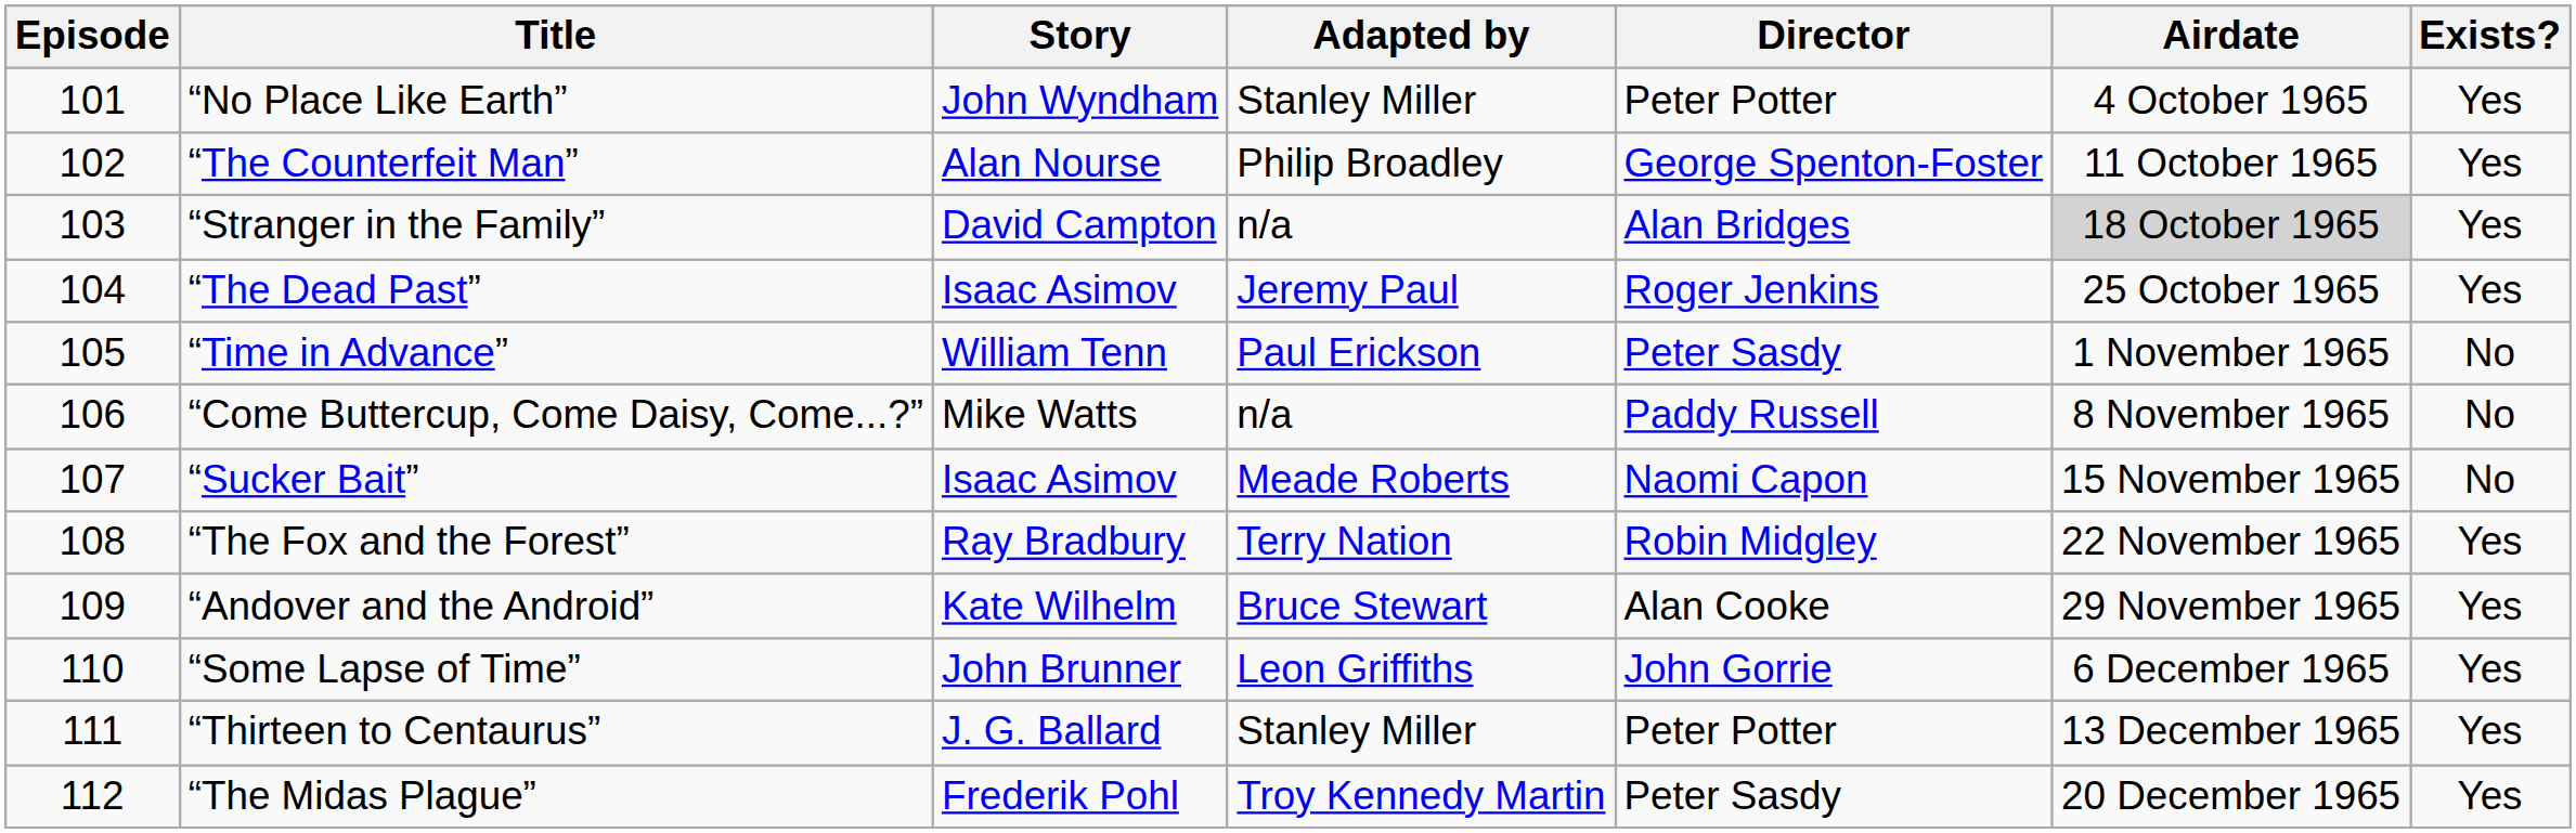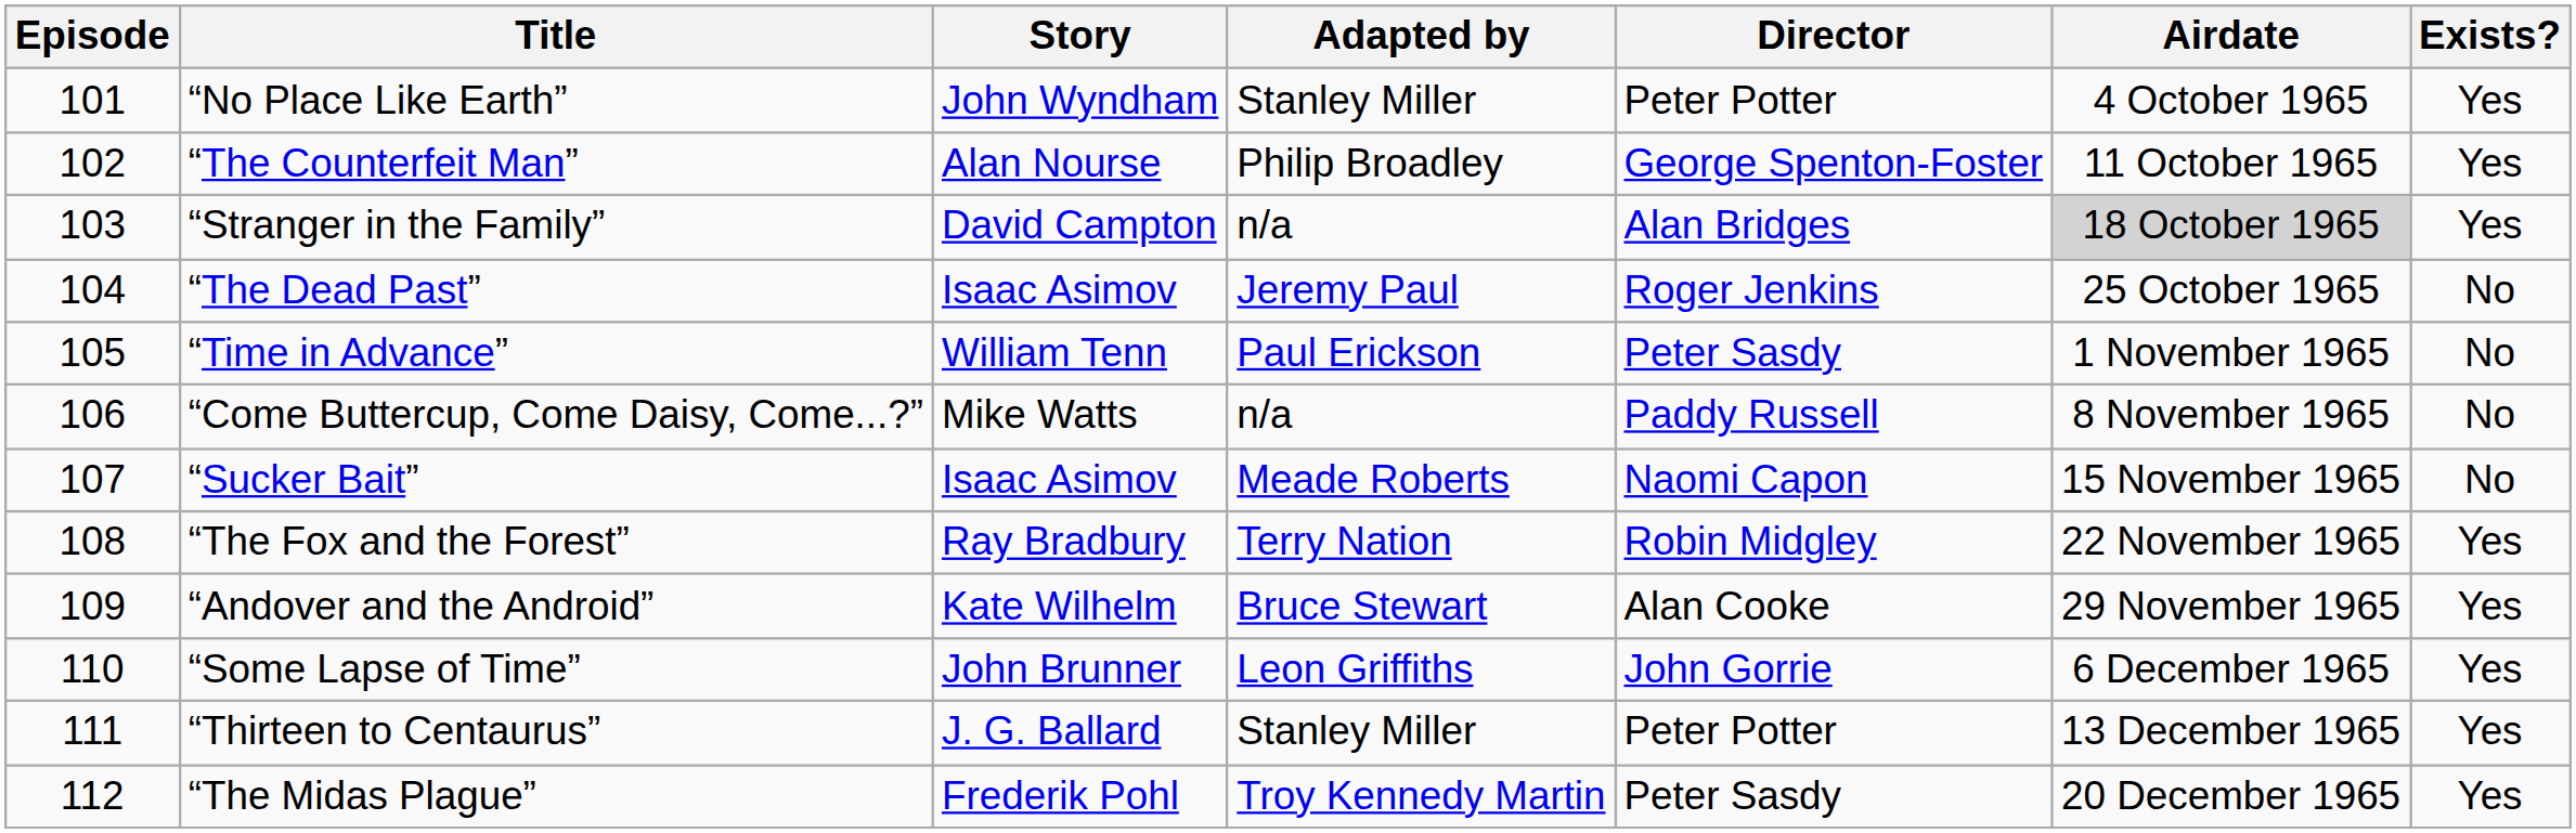“The Dead Past” | Exists?: Yes -> No
